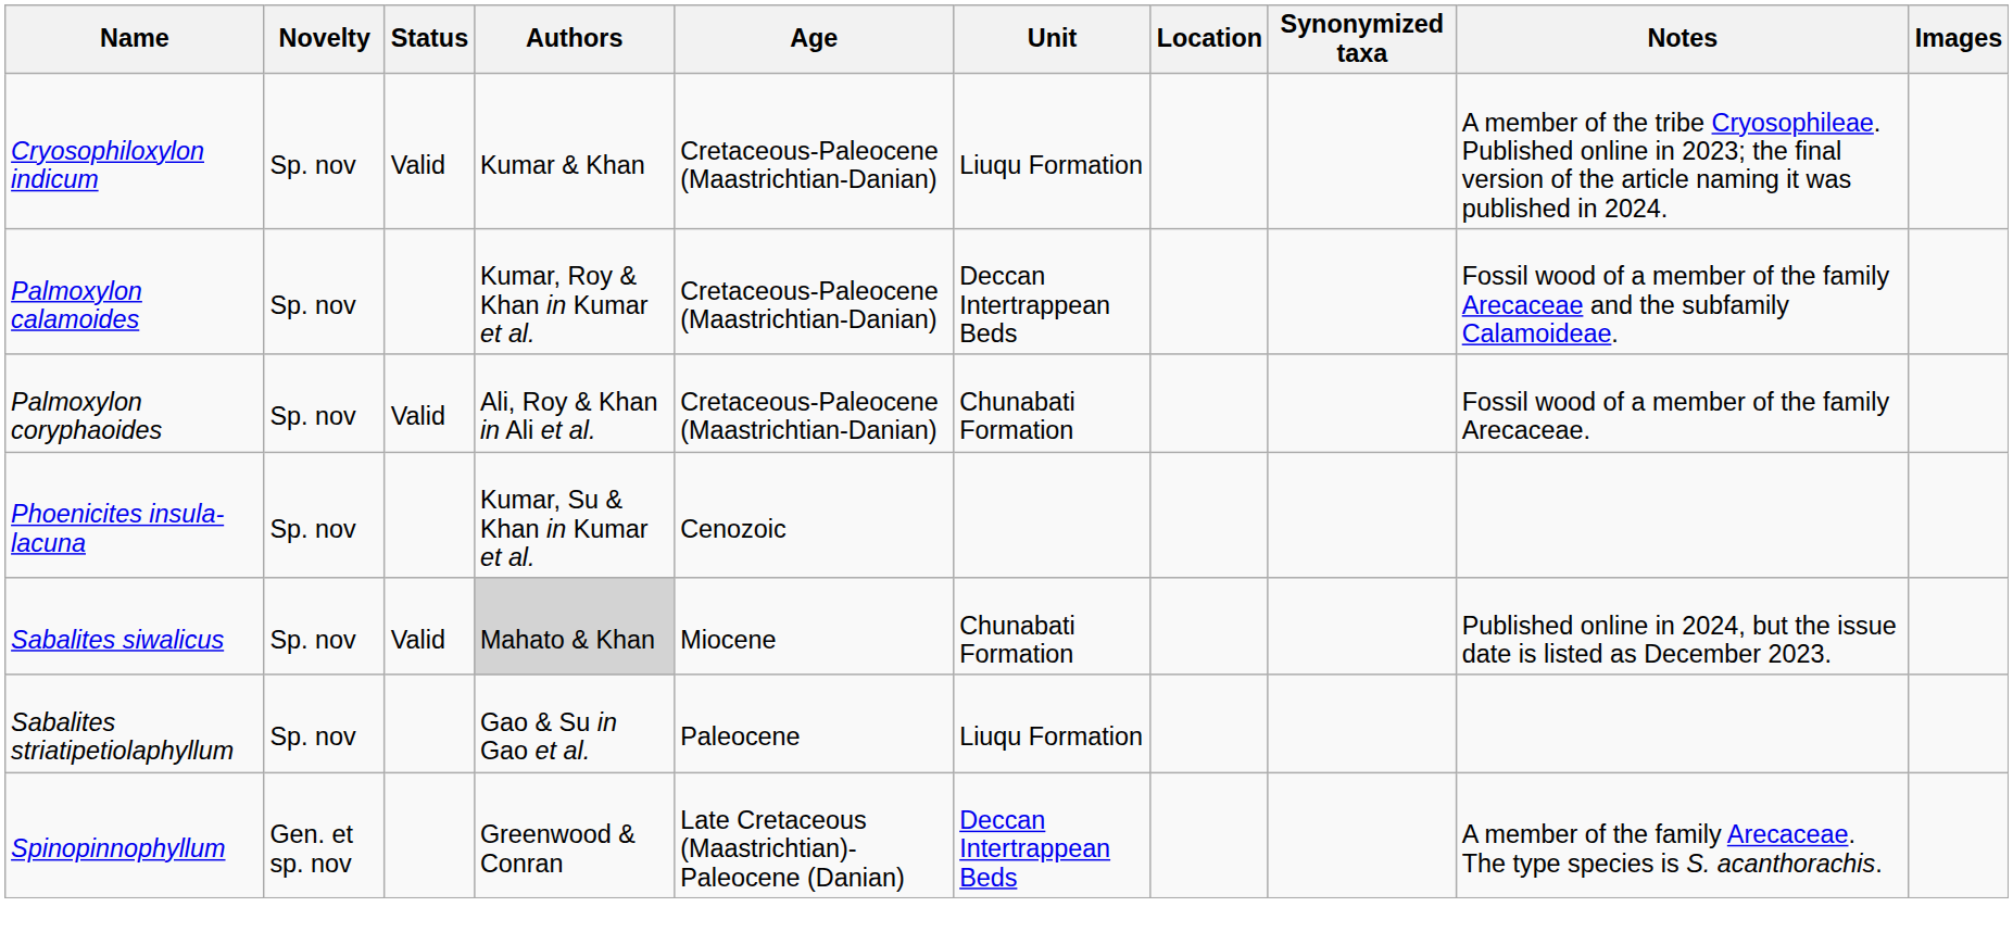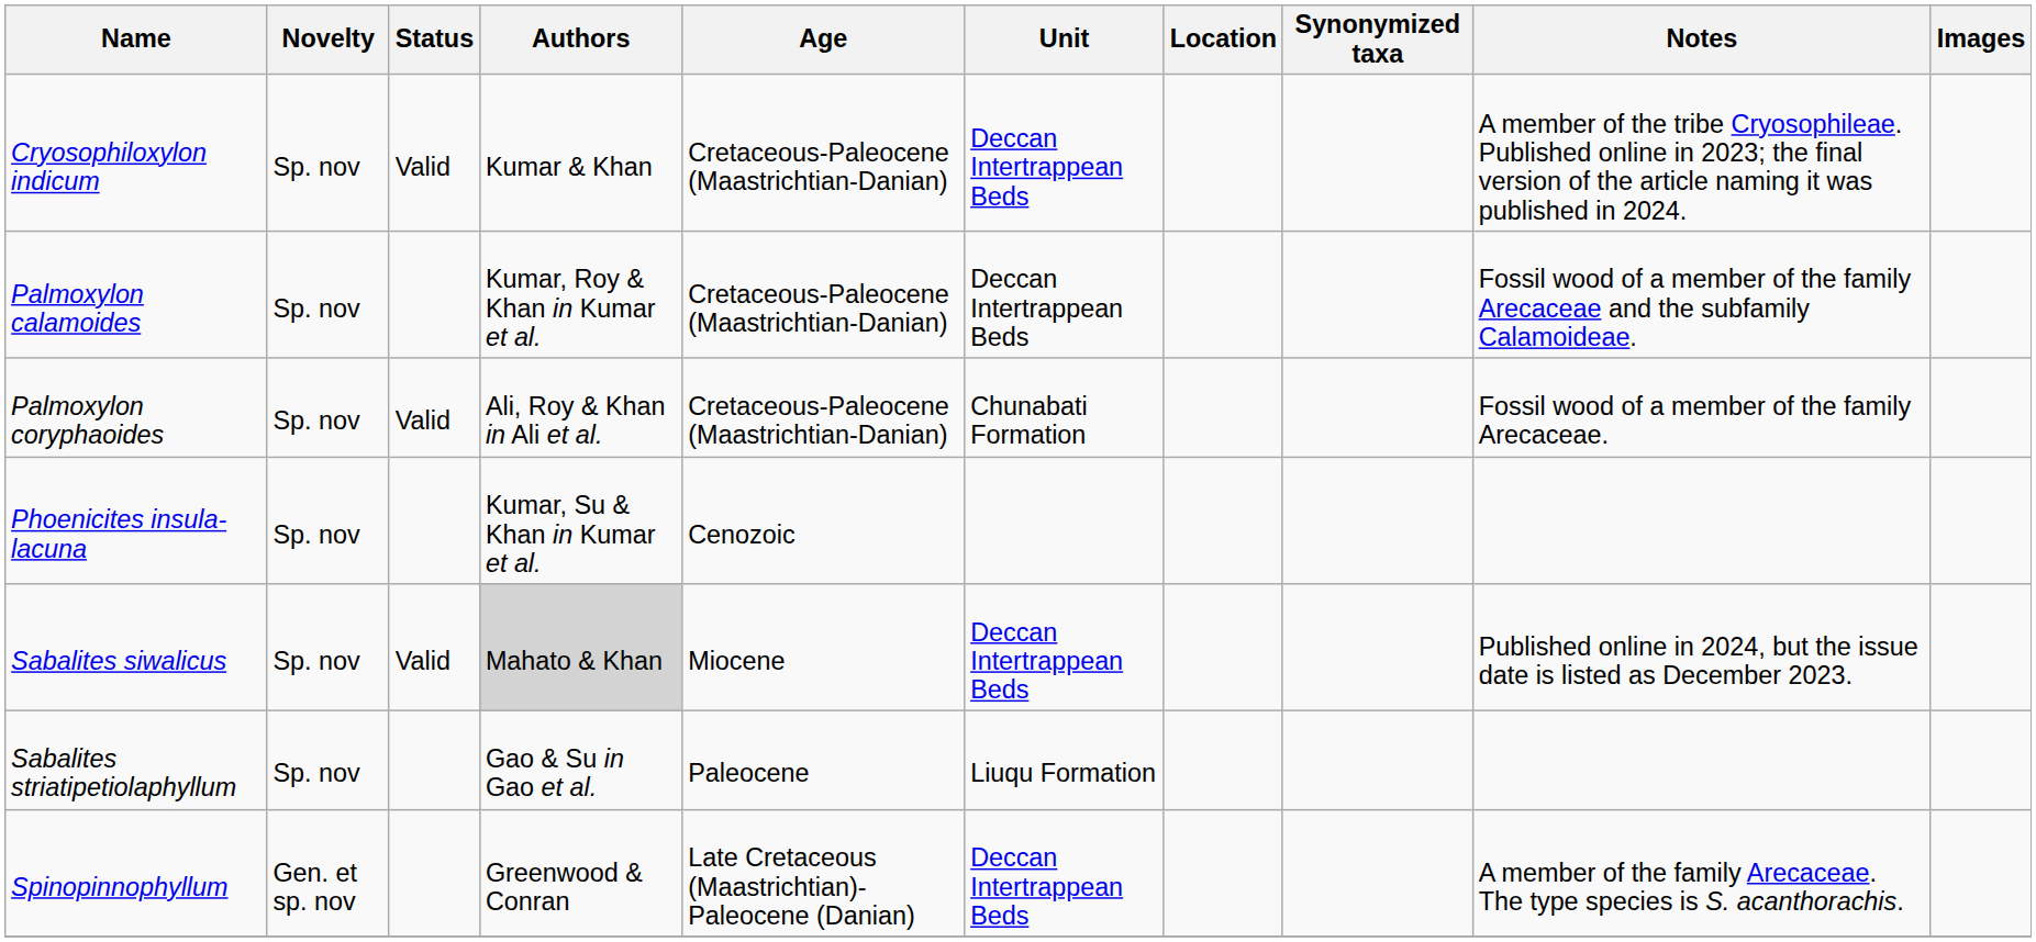Cryosophiloxylon indicum | Unit: Liuqu Formation -> Deccan Intertrappean Beds
Sabalites siwalicus | Unit: Chunabati Formation -> Deccan Intertrappean Beds
